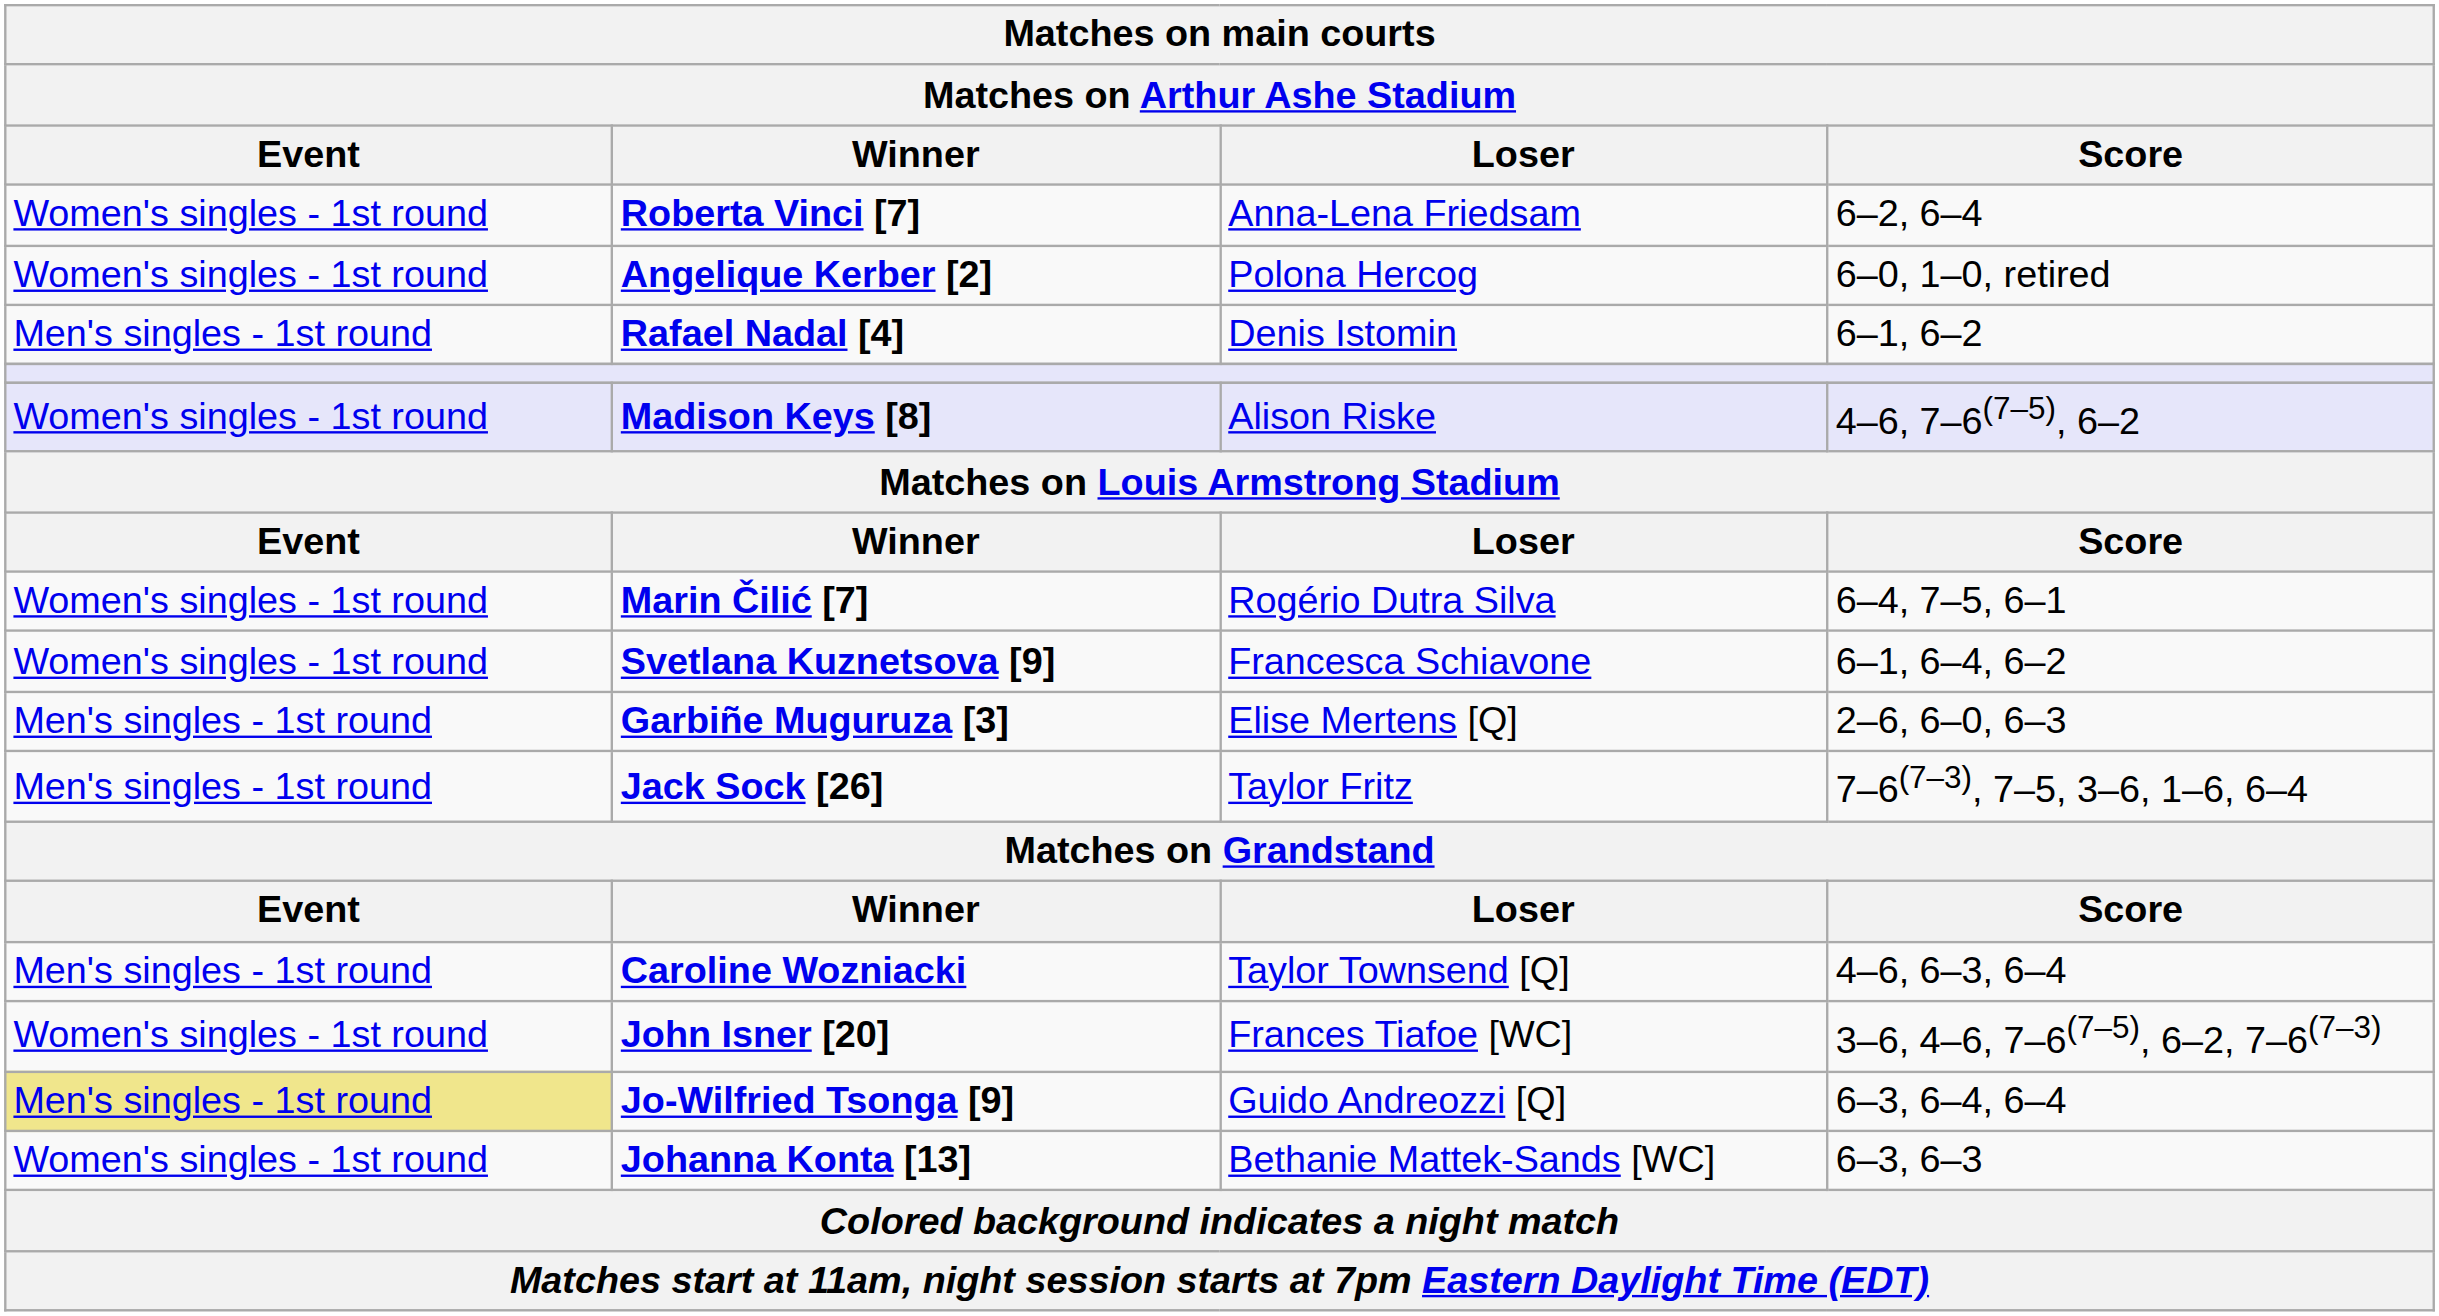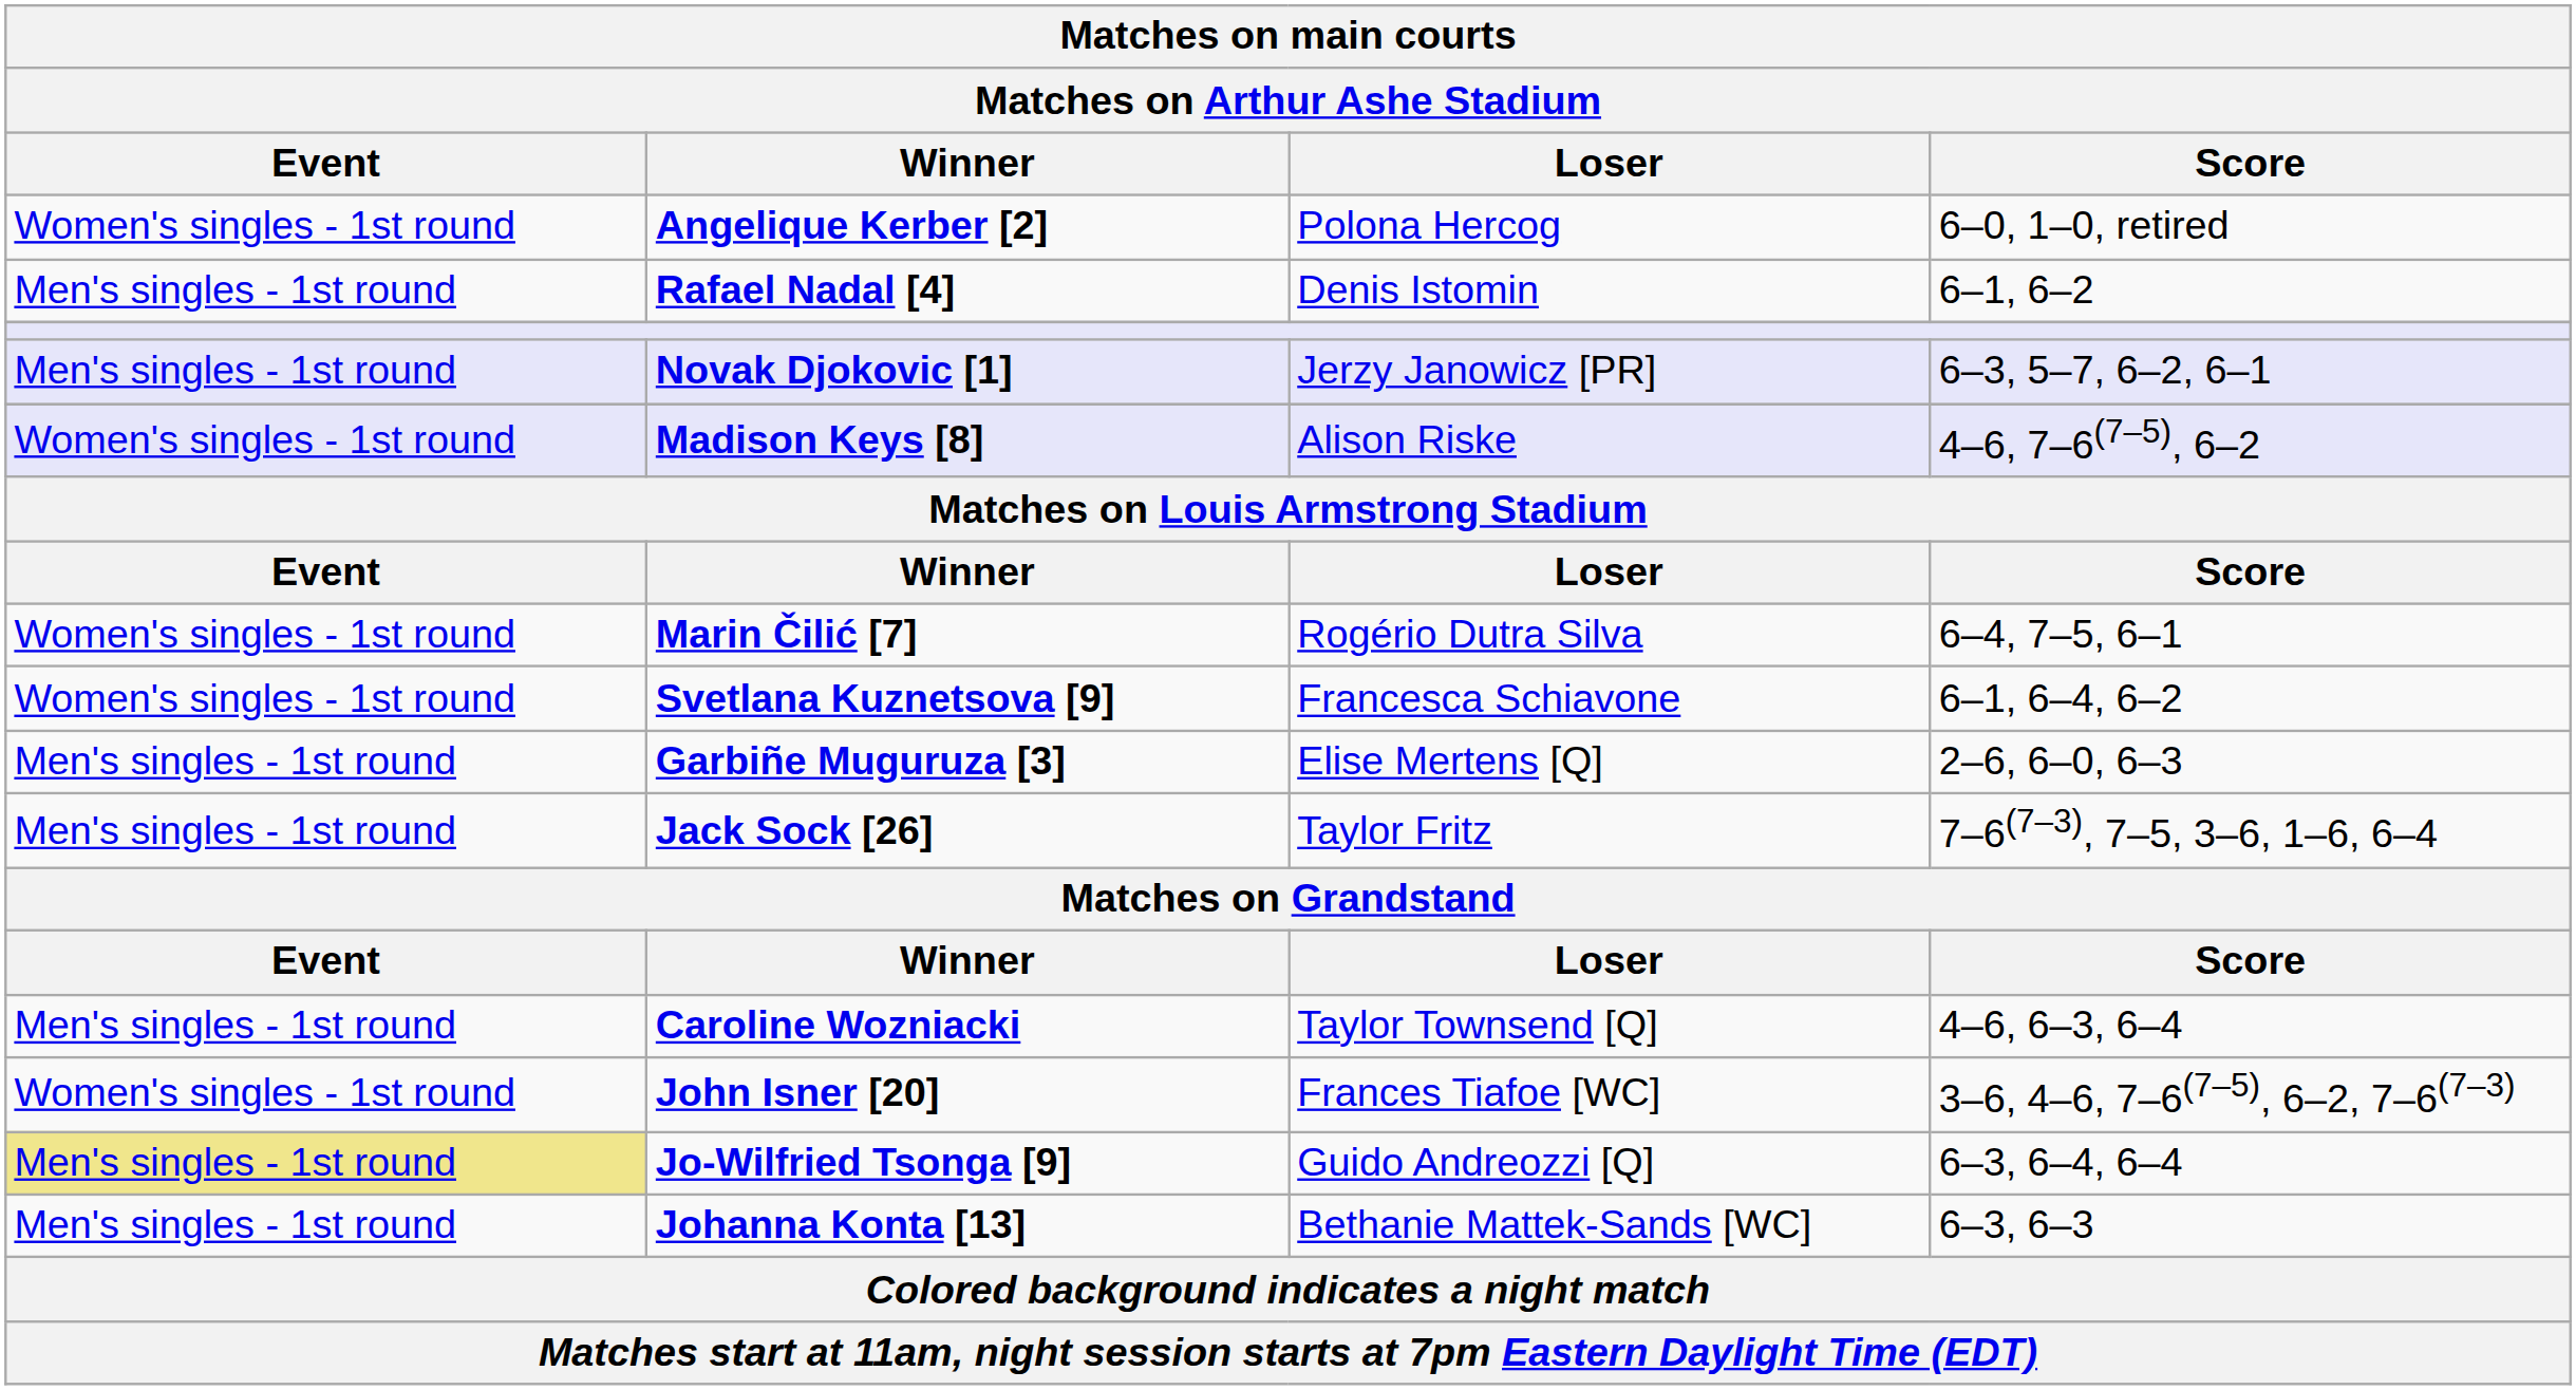- row: Women's singles - 1st round | Roberta Vinci [7] | Anna-Lena Friedsam | 6–2, 6–4
+ row: Men's singles - 1st round | Novak Djokovic [1] | Jerzy Janowicz [PR] | 6–3, 5–7, 6–2, 6–1
Johanna Konta [13] | Event: Women's singles - 1st round -> Men's singles - 1st round
